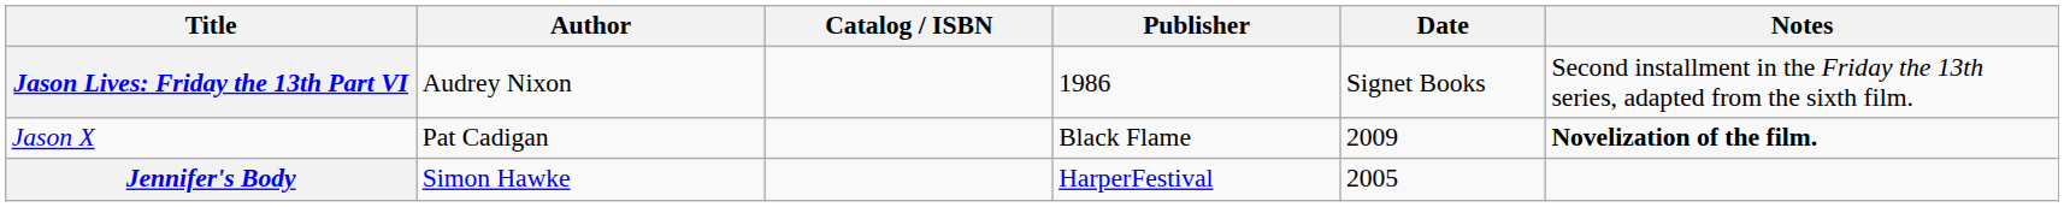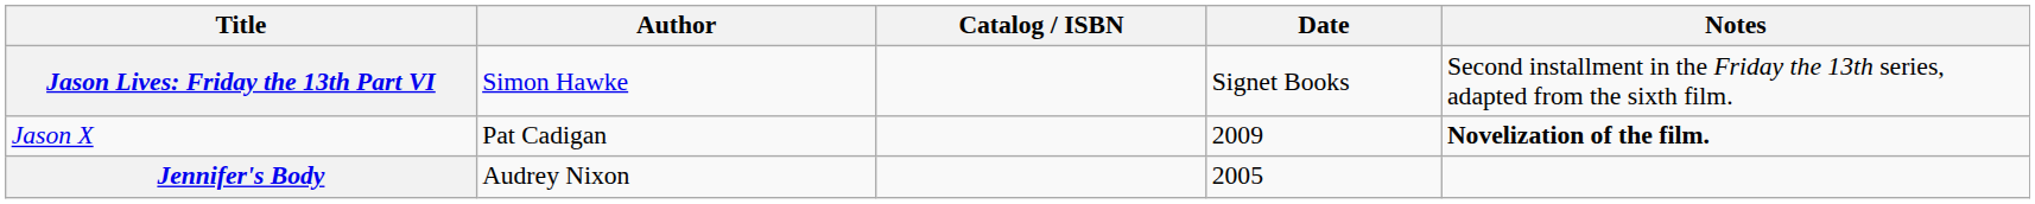- column: Publisher | 1986 | Black Flame | HarperFestival
Jason Lives: Friday the 13th Part VI | Author: Audrey Nixon -> Simon Hawke
Jennifer's Body | Author: Simon Hawke -> Audrey Nixon
